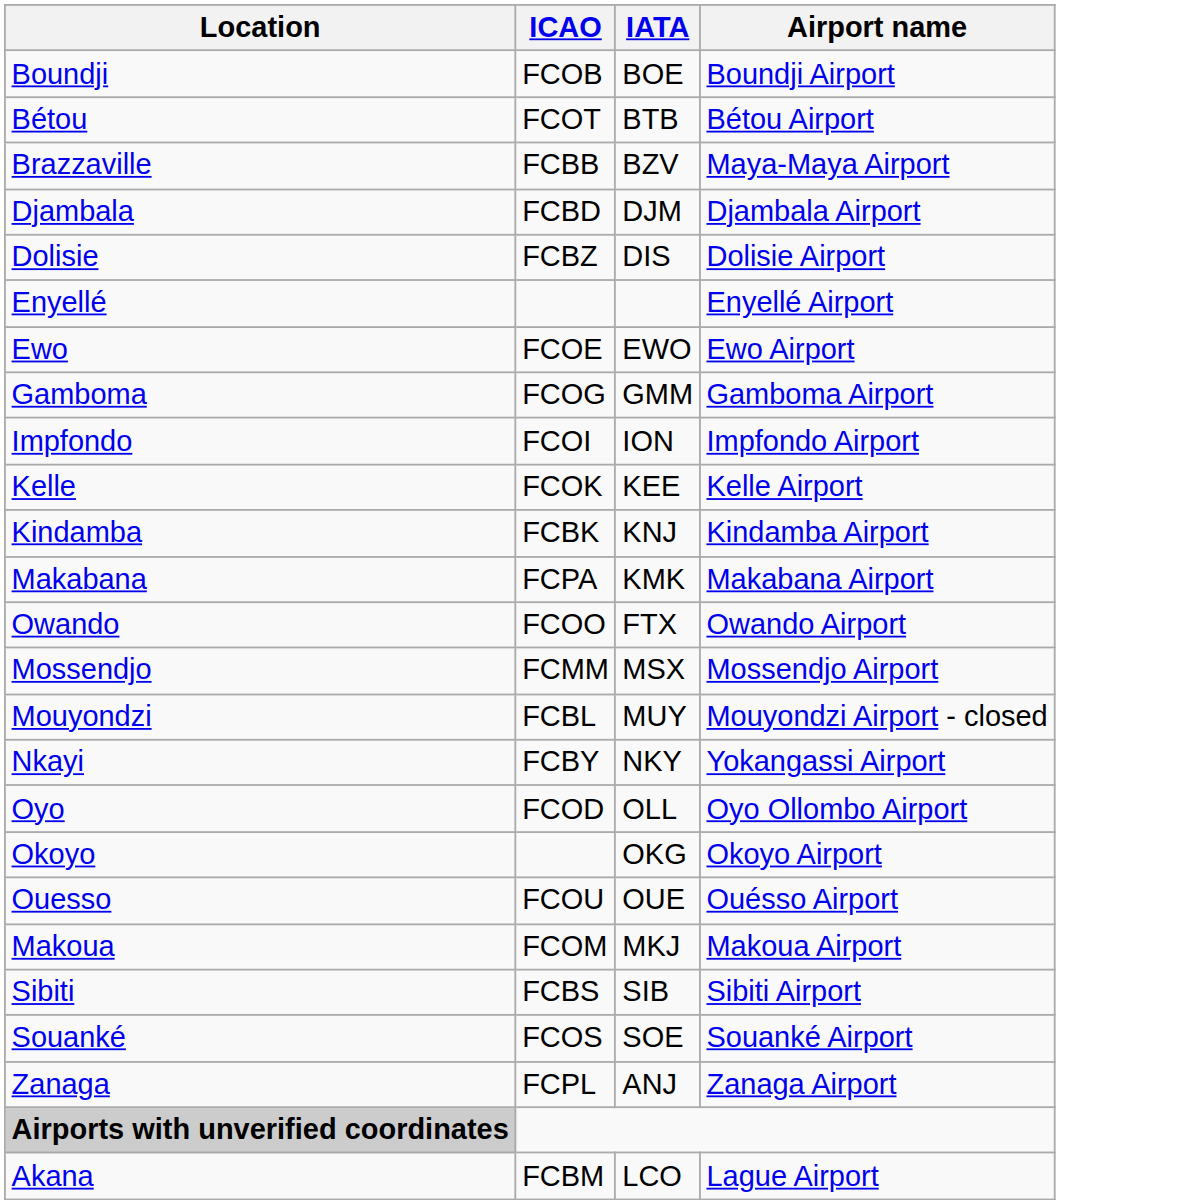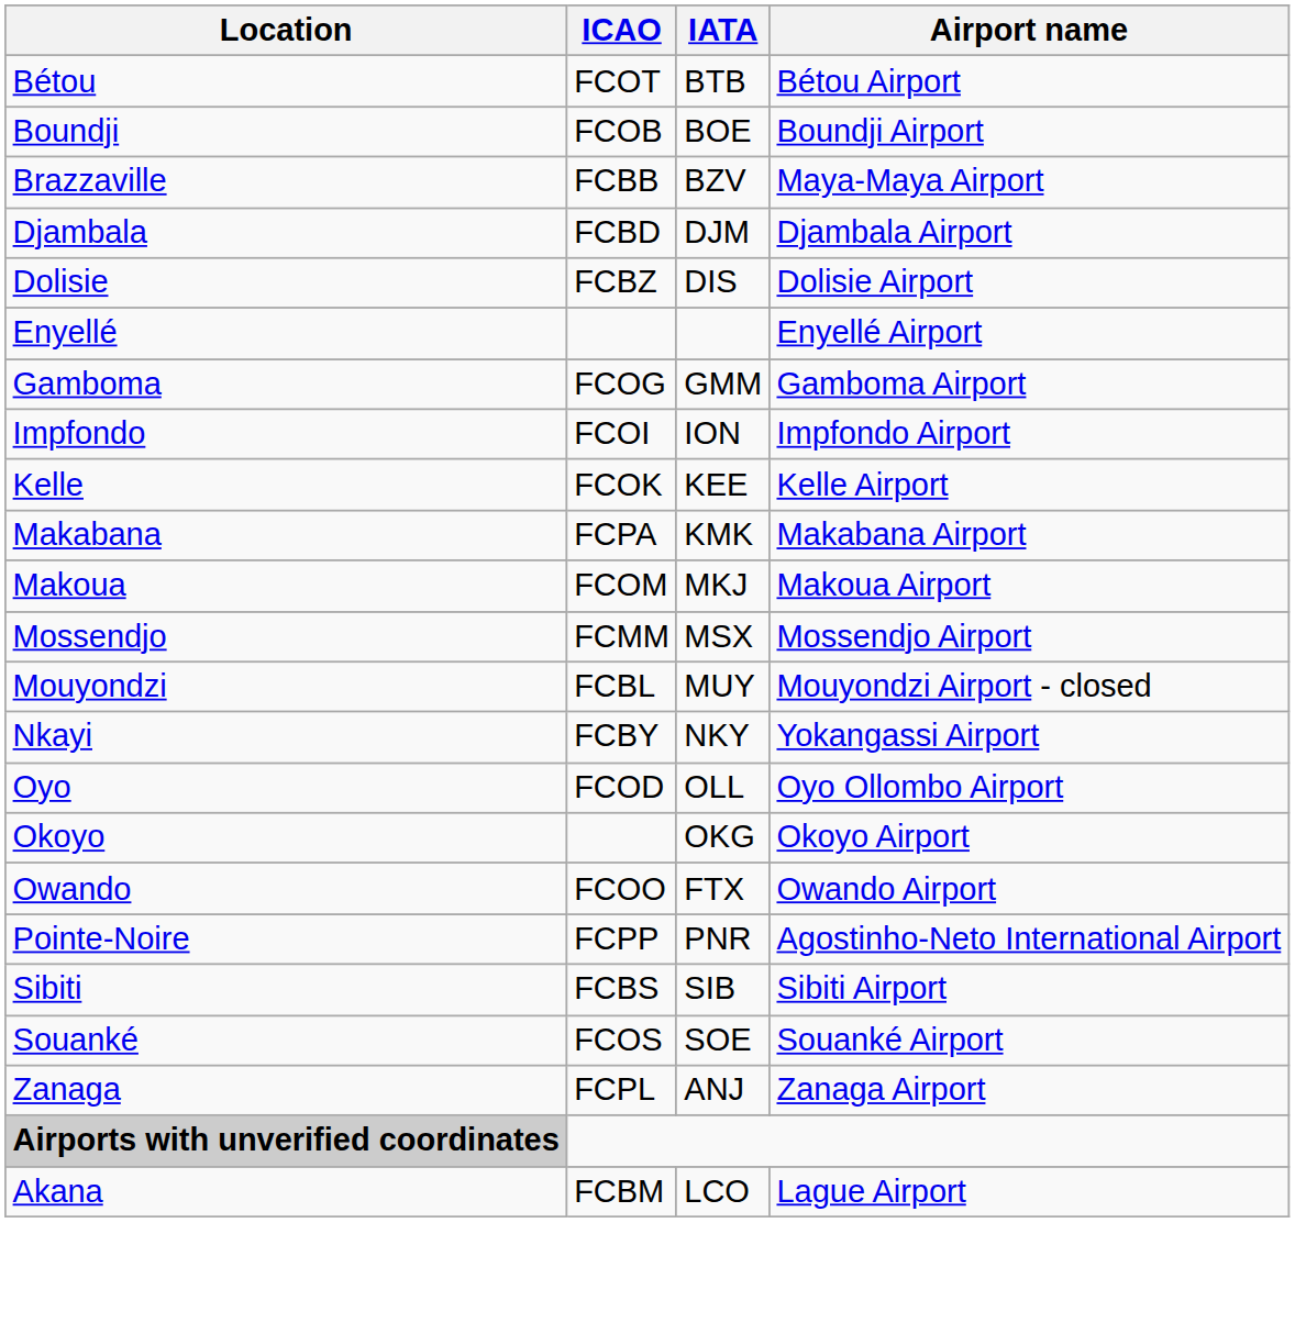rows swapped: Bétou <-> Boundji
- row: Ewo | FCOE | EWO | Ewo Airport
- row: Kindamba | FCBK | KNJ | Kindamba Airport
rows swapped: Makoua <-> Owando
- row: Ouesso | FCOU | OUE | Ouésso Airport
+ row: Pointe-Noire | FCPP | PNR | Agostinho-Neto International Airport
